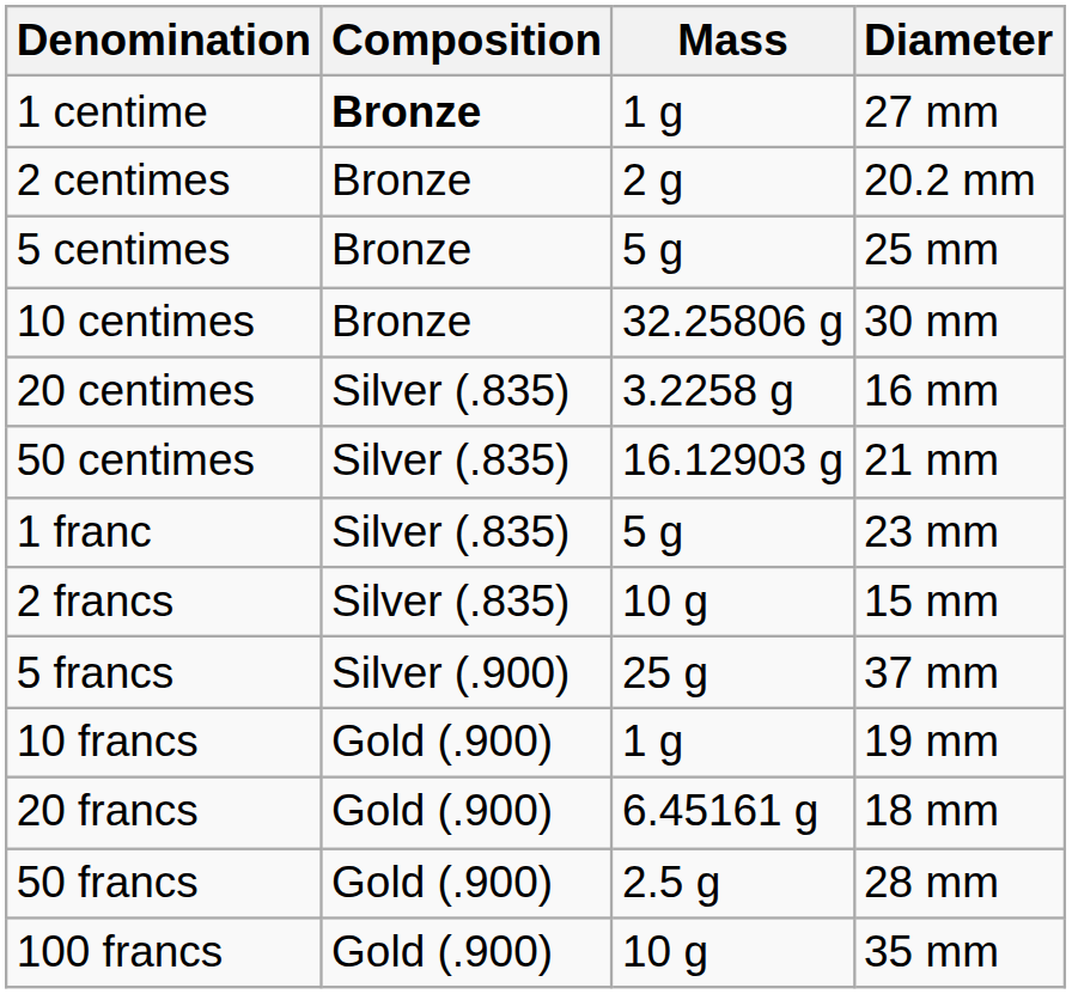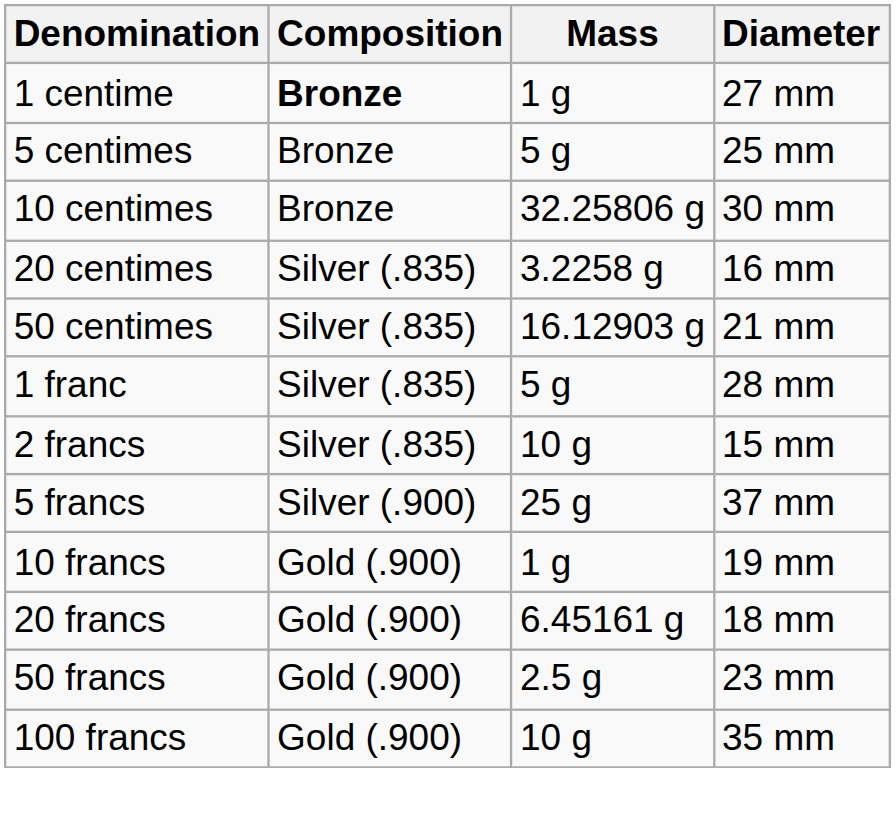- row: 2 centimes | Bronze | 2 g | 20.2 mm
1 franc | Diameter: 23 mm -> 28 mm
50 francs | Diameter: 28 mm -> 23 mm
